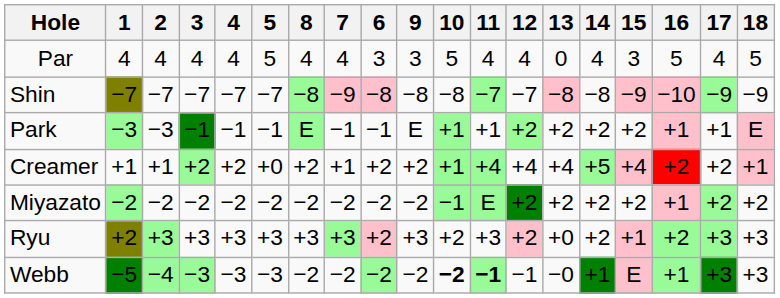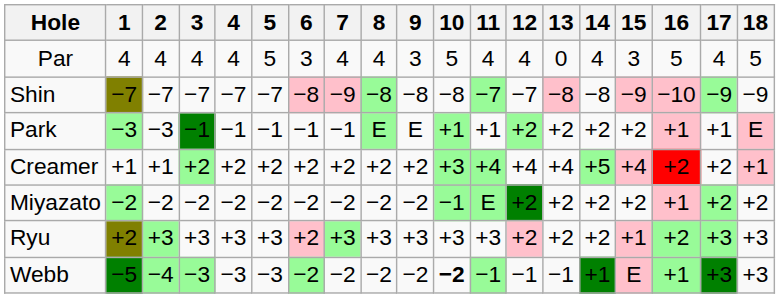columns swapped: 6 <-> 8
Creamer | 5: +0 -> +2
Creamer | 7: +1 -> +2
Creamer | 10: +1 -> +3
Ryu | 10: +2 -> +3
Ryu | 13: +0 -> +2
Webb | 11: bold -> normal
Webb | 13: −0 -> −1
